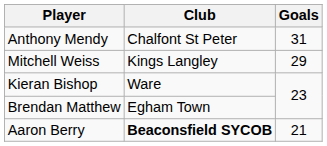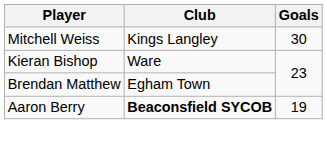- row: Anthony Mendy | Chalfont St Peter | 31
Mitchell Weiss | Goals: 29 -> 30
Aaron Berry | Goals: 21 -> 19
